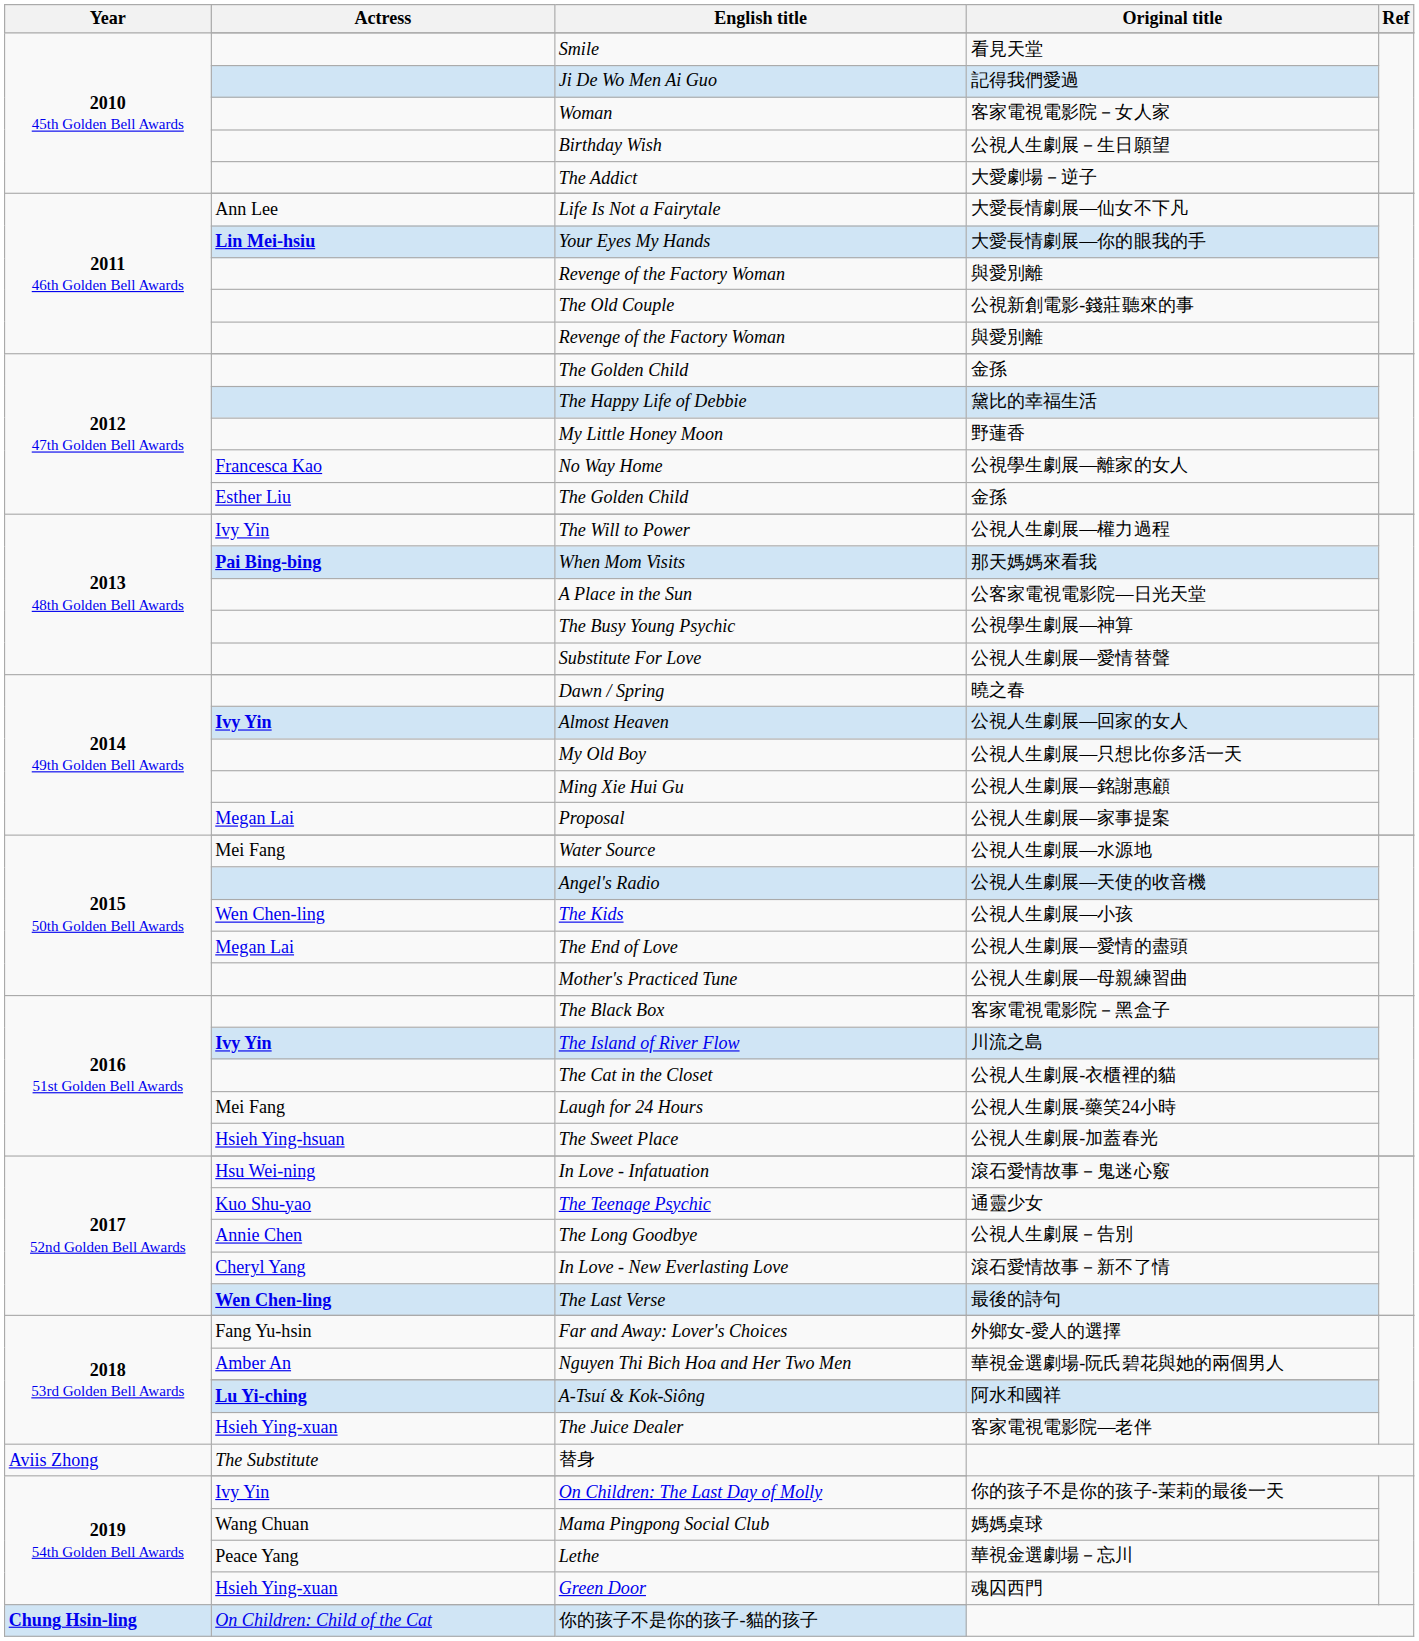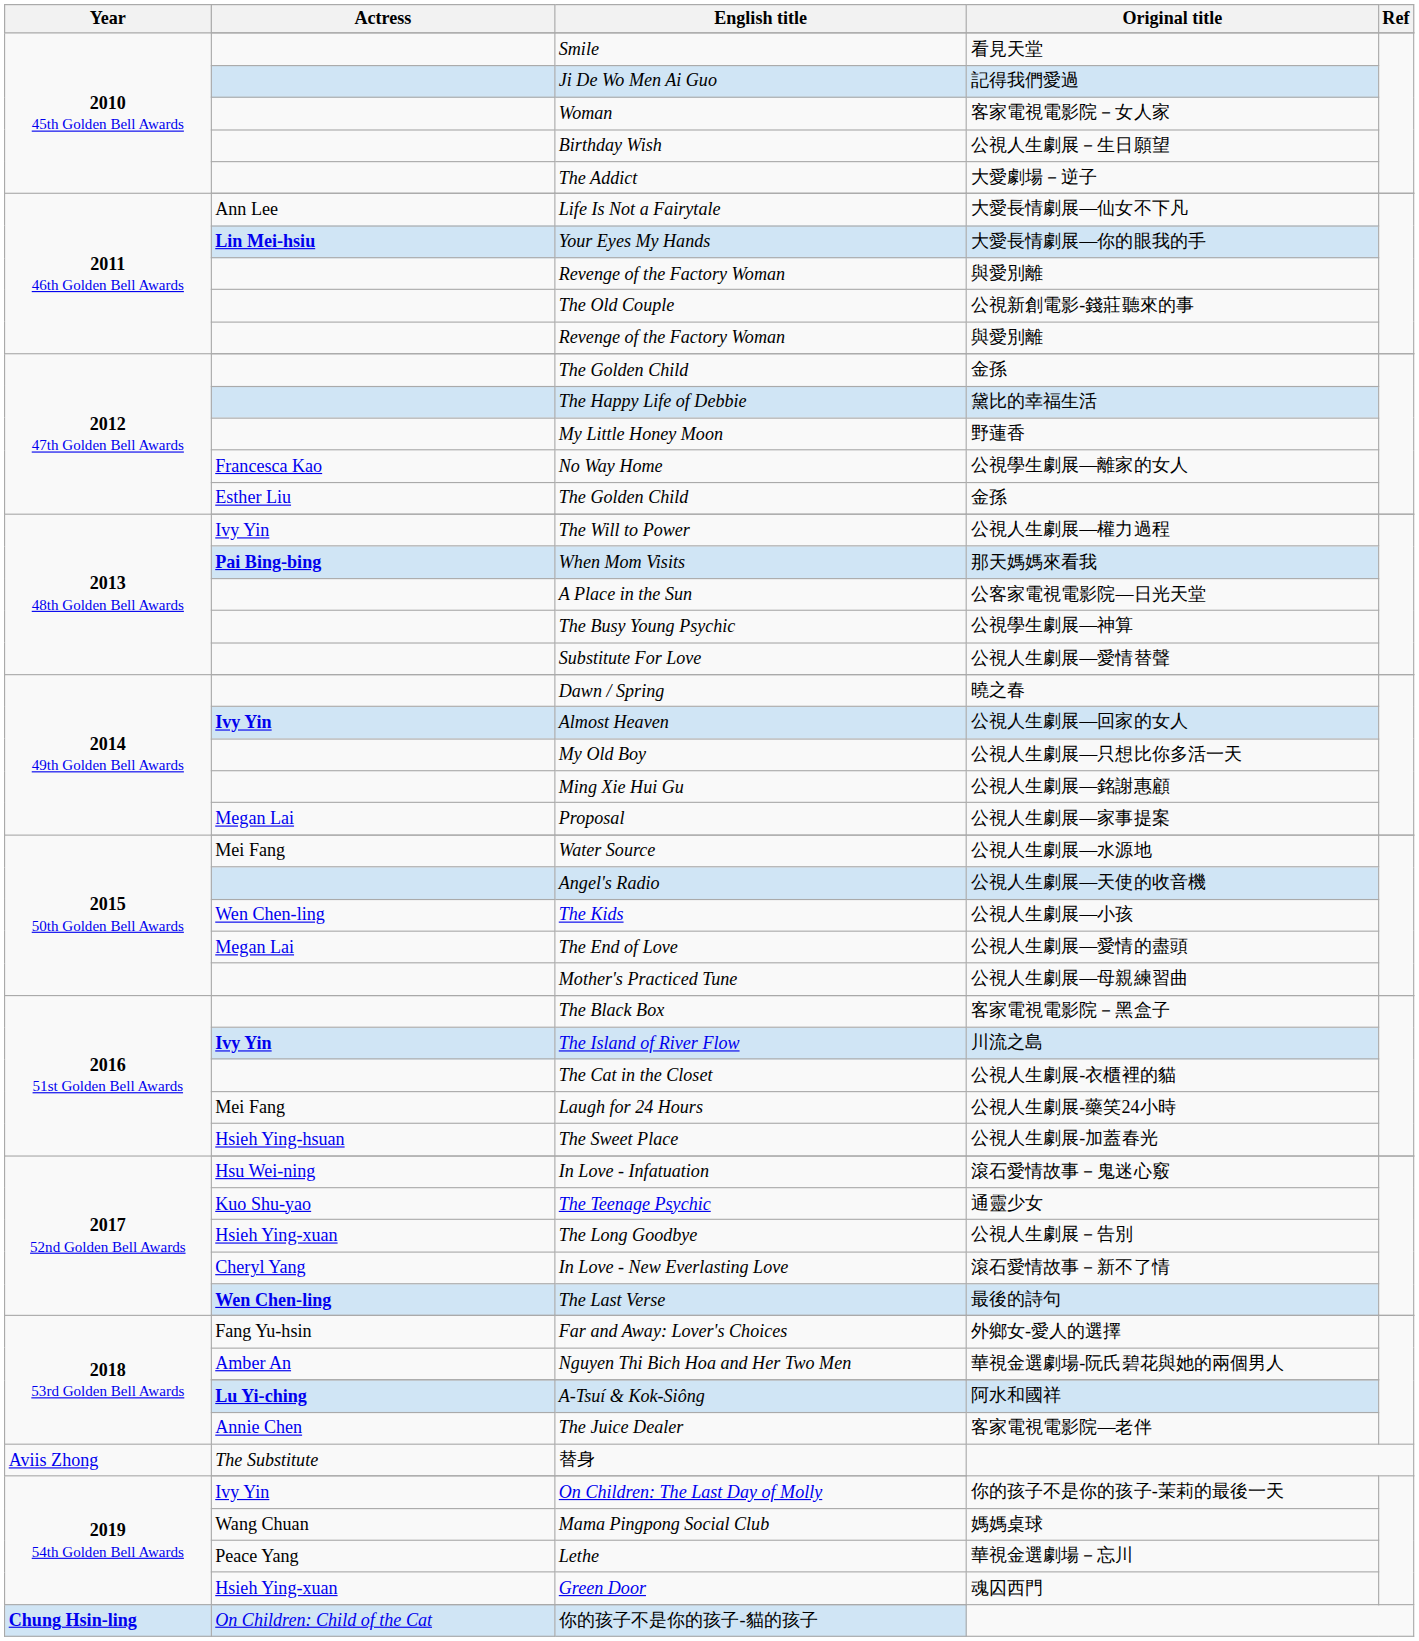The Long Goodbye | Actress: Annie Chen -> Hsieh Ying-xuan
The Juice Dealer | Actress: Hsieh Ying-xuan -> Annie Chen
